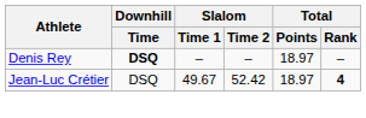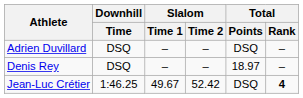+ row: Adrien Duvillard | DSQ | – | – | DSQ | –
Denis Rey | Downhill / Time: bold -> normal
Jean-Luc Crétier | Downhill / Time: DSQ -> 1:46.25
Jean-Luc Crétier | Total / Points: 18.97 -> DSQ
